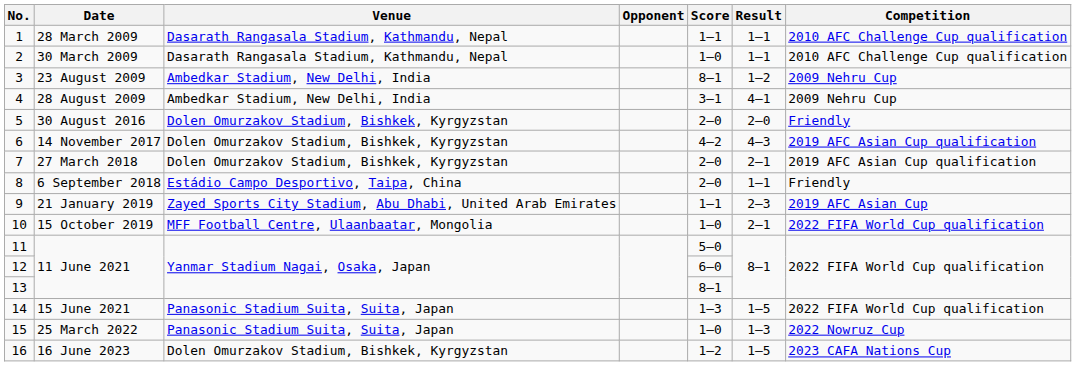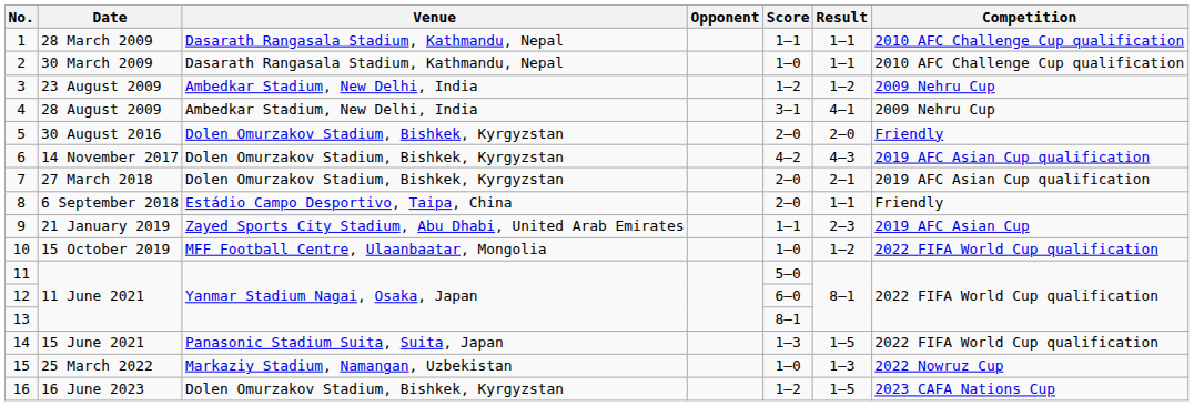3 | Score: 8–1 -> 1–2
10 | Result: 2–1 -> 1–2
15 | Venue: Panasonic Stadium Suita, Suita, Japan -> Markaziy Stadium, Namangan, Uzbekistan
